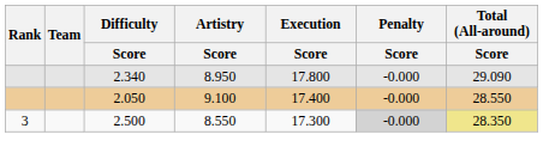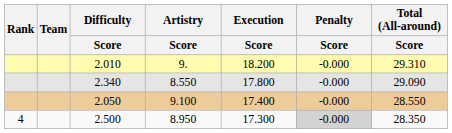+ row: 2.010 | 9. | 18.200 | -0.000 | 29.310
2.340 | Artistry / Score: 8.950 -> 8.550
2.500 | Rank: 3 -> 4
2.500 | Artistry / Score: 8.550 -> 8.950
2.500 | Total (All-around) / Score: khaki background -> no background
